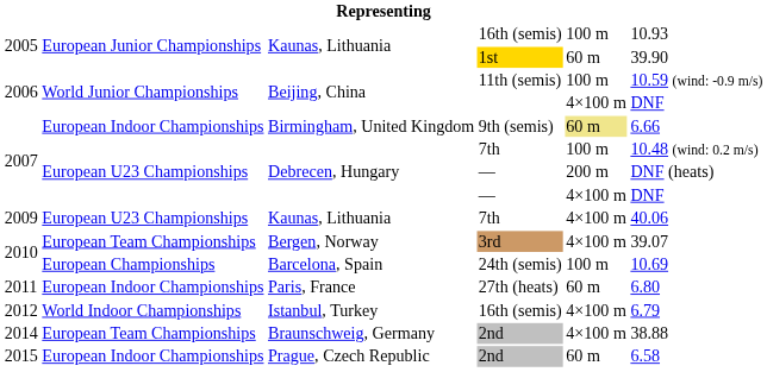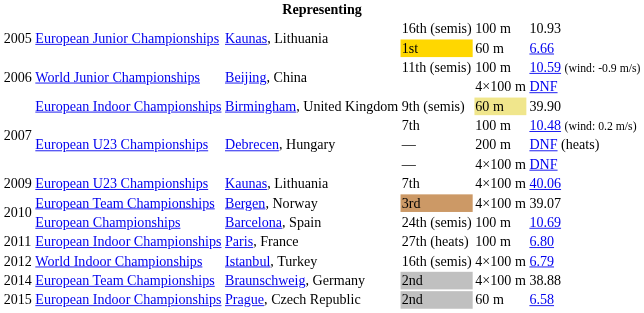1st | column 6: 39.90 -> 6.66
9th (semis) | column 6: 6.66 -> 39.90
27th (heats) | column 5: 60 m -> 100 m
